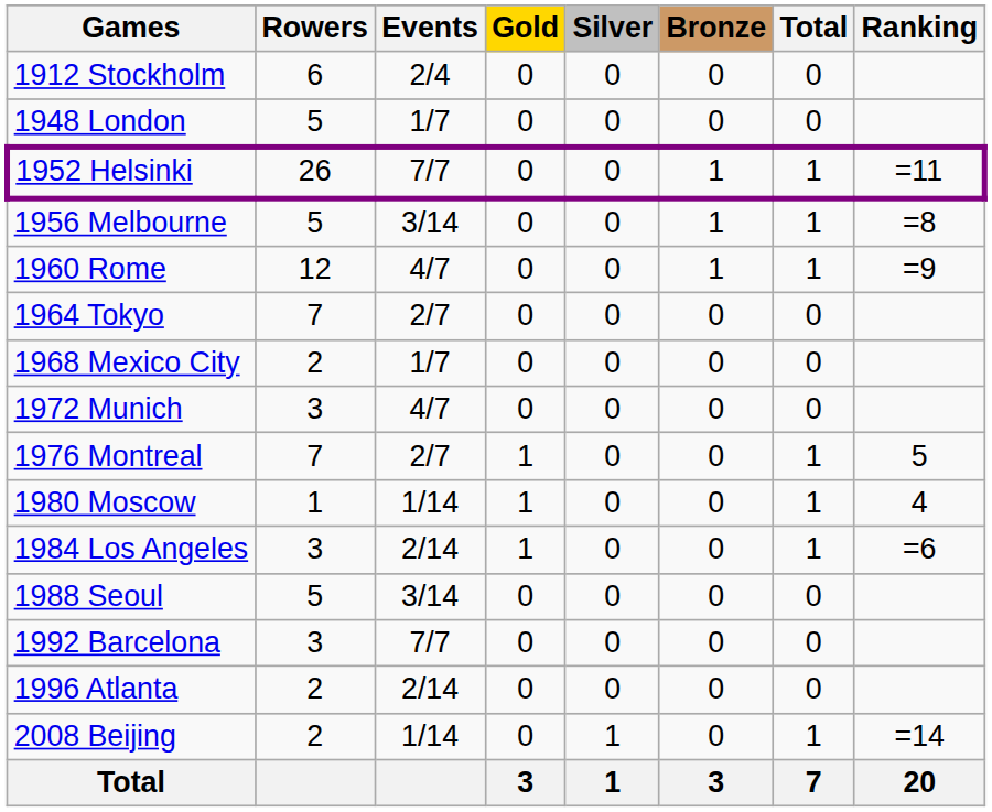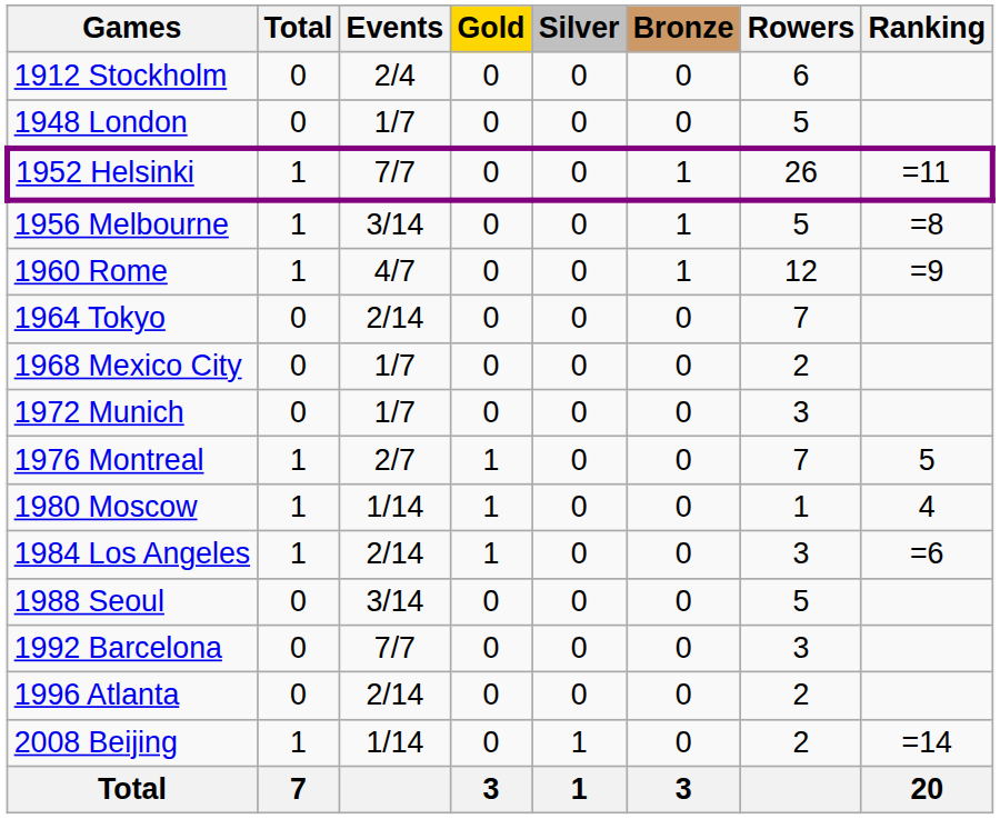columns swapped: Rowers <-> Total
1964 Tokyo | Events: 2/7 -> 2/14
1972 Munich | Events: 4/7 -> 1/7
